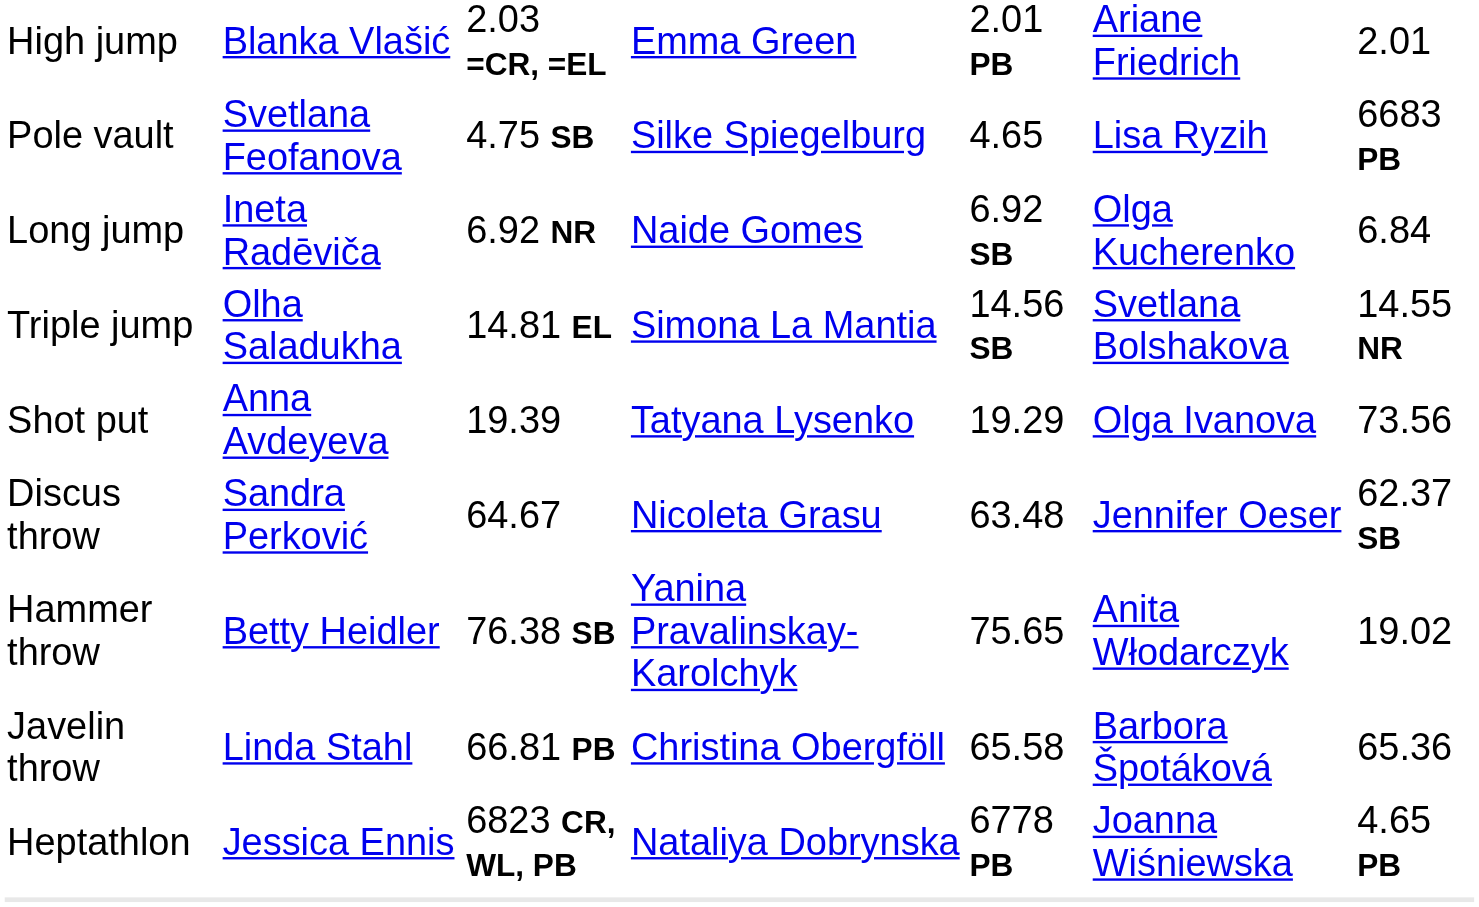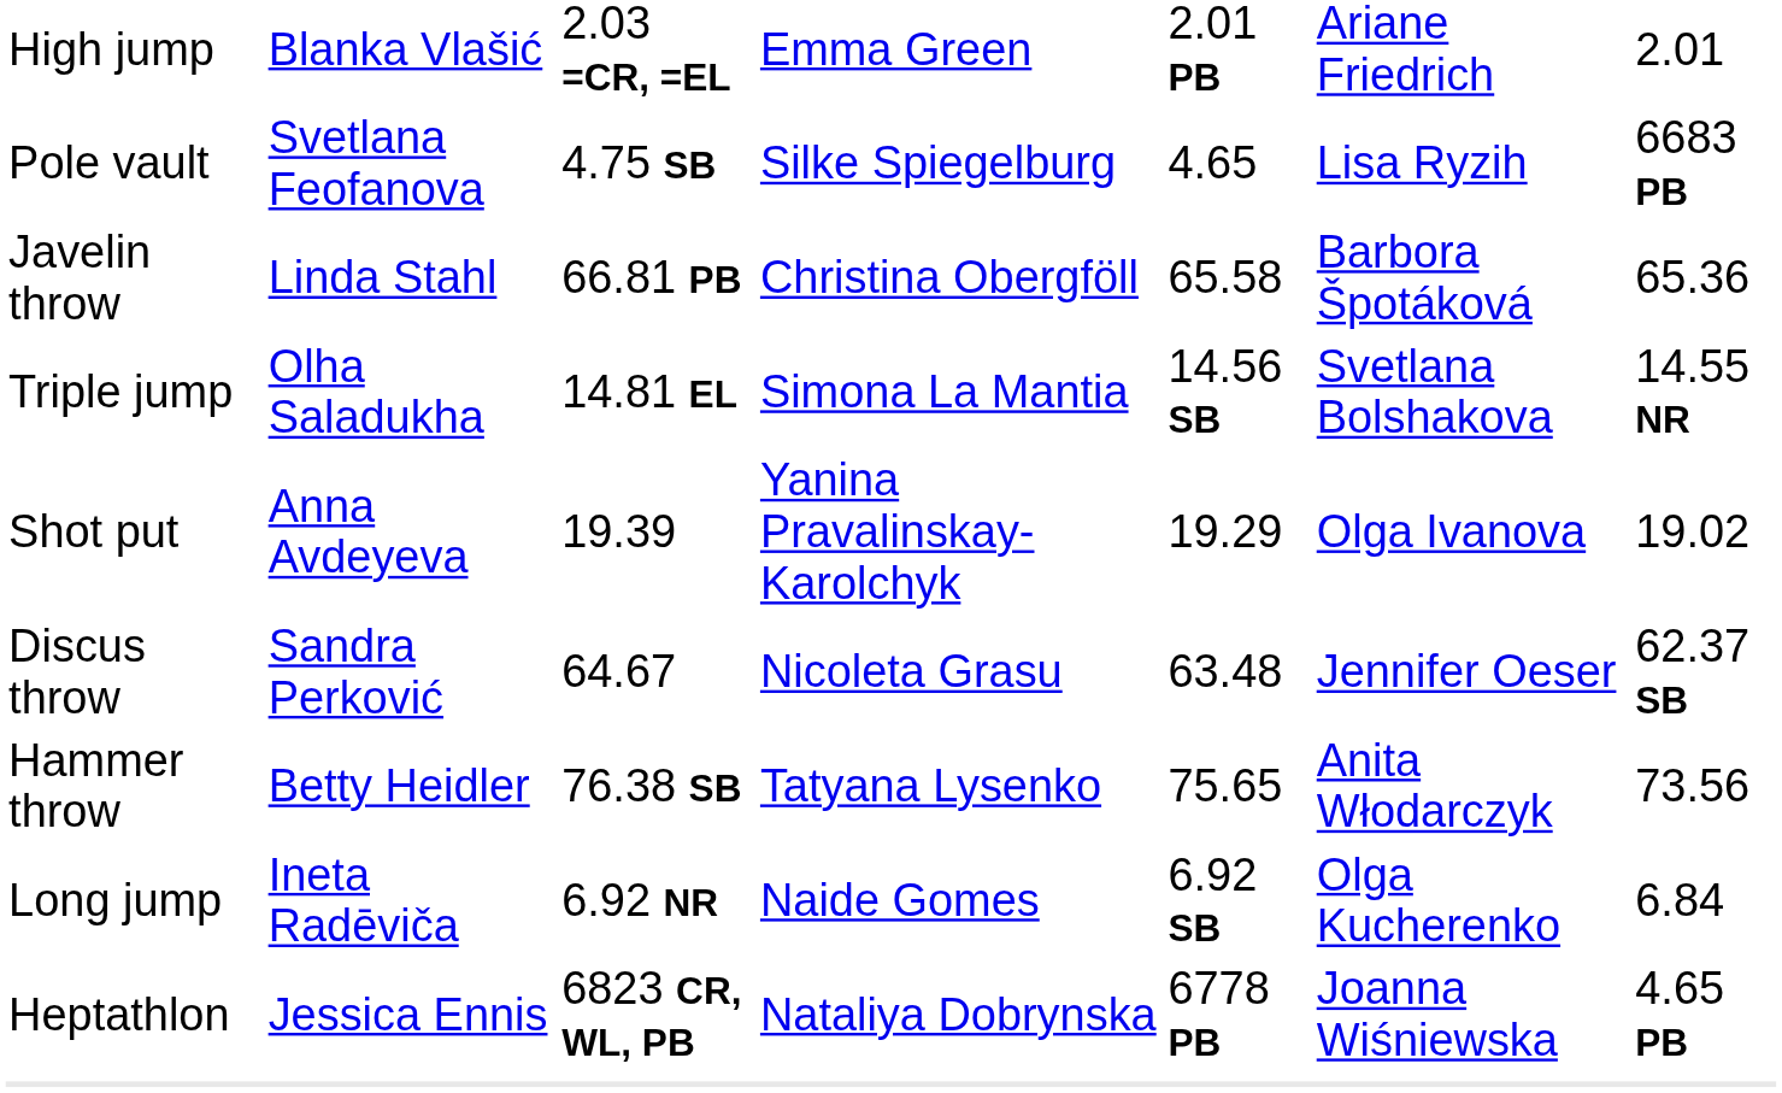rows swapped: Long jump <-> Javelin throw
Shot put | column 4: Tatyana Lysenko -> Yanina Pravalinskay-Karolchyk
Shot put | column 7: 73.56 -> 19.02
Hammer throw | column 4: Yanina Pravalinskay-Karolchyk -> Tatyana Lysenko
Hammer throw | column 7: 19.02 -> 73.56
